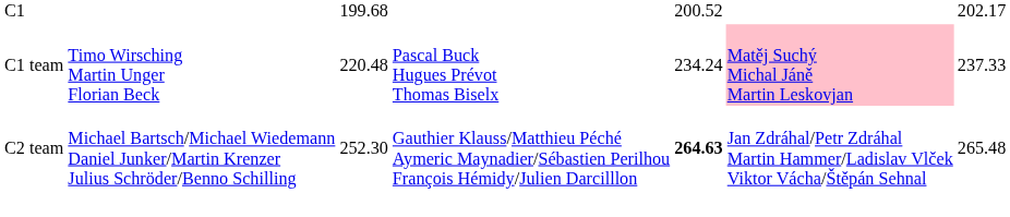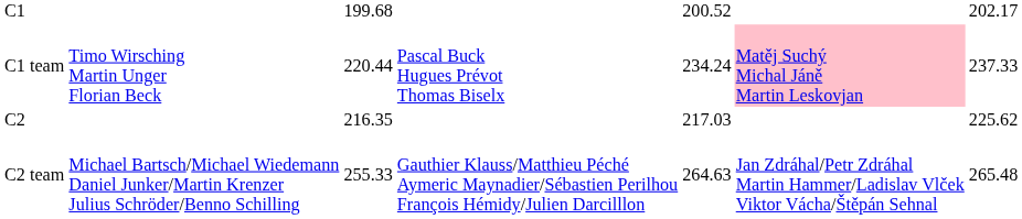C1 team | column 3: 220.48 -> 220.44
+ row: C2 | 216.35 | 217.03 | 225.62
C2 team | column 3: 252.30 -> 255.33
C2 team | column 5: bold -> normal
